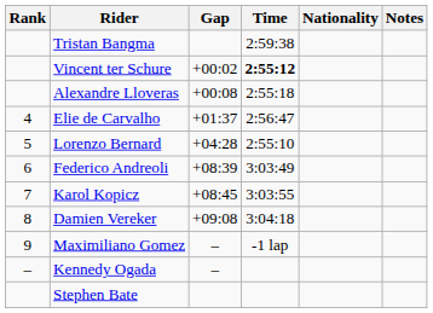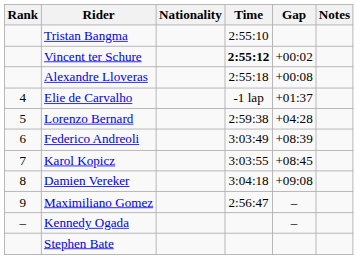columns swapped: Nationality <-> Gap
Tristan Bangma | Time: 2:59:38 -> 2:55:10
Elie de Carvalho | Time: 2:56:47 -> -1 lap
Lorenzo Bernard | Time: 2:55:10 -> 2:59:38
Maximiliano Gomez | Time: -1 lap -> 2:56:47
